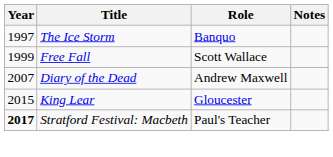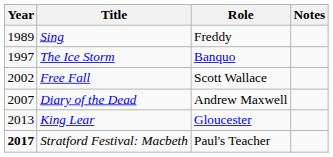+ row: 1989 | Sing | Freddy
Free Fall | Year: 1999 -> 2002
King Lear | Year: 2015 -> 2013
